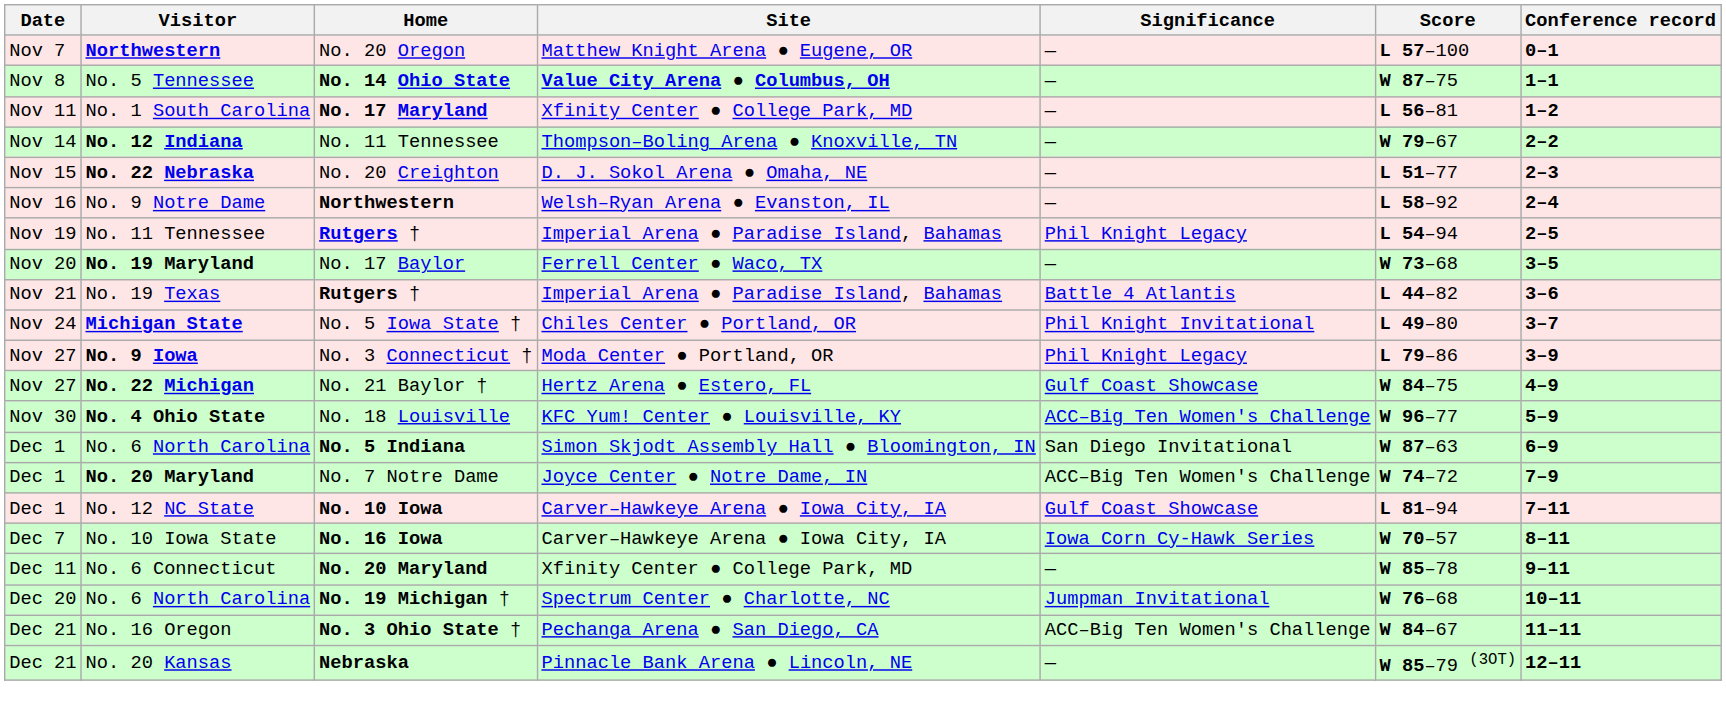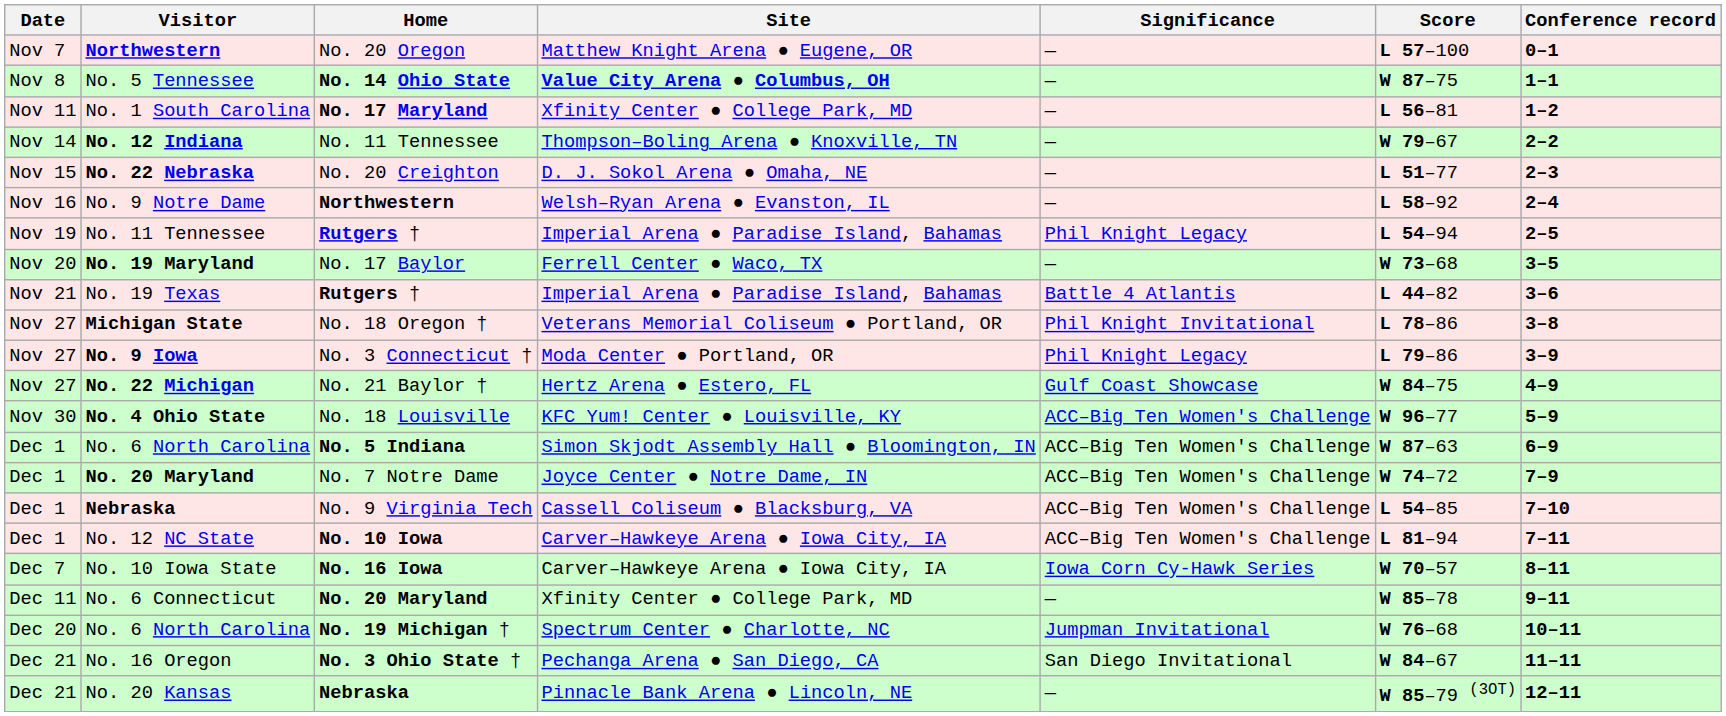- row: Nov 24 | Michigan State | No. 5 Iowa State † | Chiles Center ● Portland, OR | Phil Knight Invitational | L 49–80 | 3–7
+ row: Nov 27 | Michigan State | No. 18 Oregon † | Veterans Memorial Coliseum ● Portland, OR | Phil Knight Invitational | L 78–86 | 3–8
No. 5 Indiana | Significance: San Diego Invitational -> ACC–Big Ten Women's Challenge
+ row: Dec 1 | Nebraska | No. 9 Virginia Tech | Cassell Coliseum ● Blacksburg, VA | ACC–Big Ten Women's Challenge | L 54–85 | 7–10
No. 10 Iowa | Significance: Gulf Coast Showcase -> ACC–Big Ten Women's Challenge
No. 3 Ohio State † | Significance: ACC–Big Ten Women's Challenge -> San Diego Invitational
